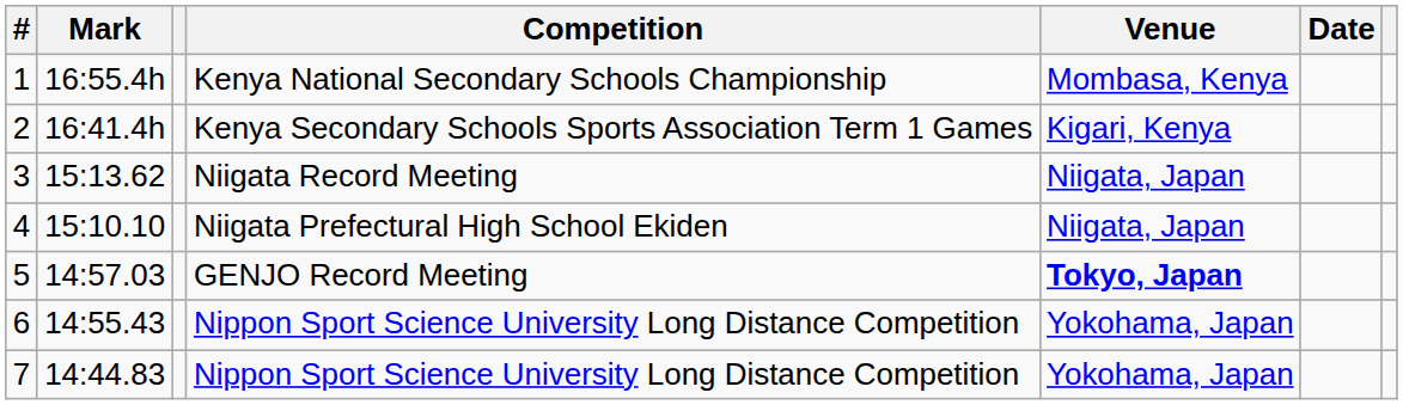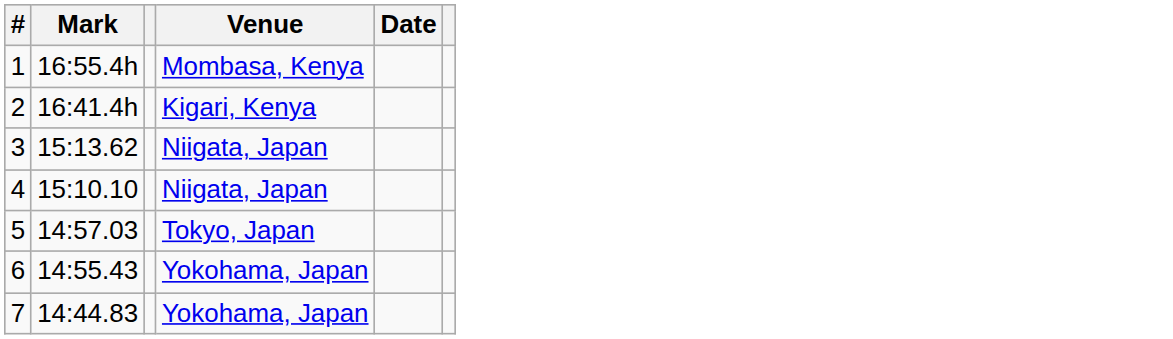- column: Competition | Kenya National Secondary Schools Championship | Kenya Secondary Schools Sports Association Term 1 Games | Niigata Record Meeting | Niigata Prefectural High School Ekiden | GENJO Record Meeting | Nippon Sport Science University Long Distance Competition | Nippon Sport Science University Long Distance Competition
5 | Venue: bold -> normal
